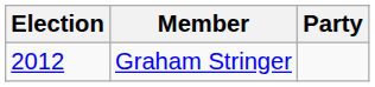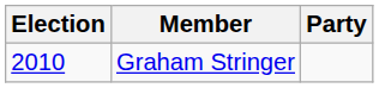Graham Stringer | Election: 2012 -> 2010
